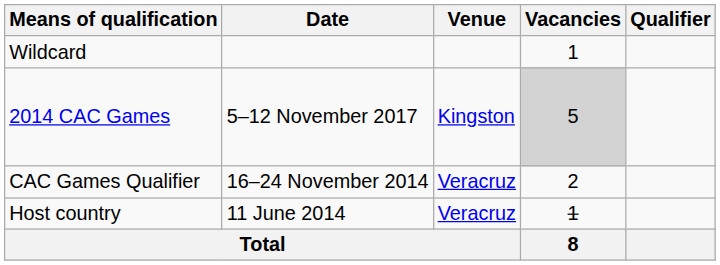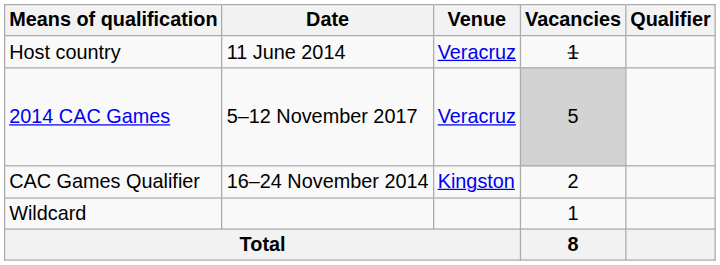rows swapped: Host country <-> Wildcard
2014 CAC Games | Venue: Kingston -> Veracruz
CAC Games Qualifier | Venue: Veracruz -> Kingston
